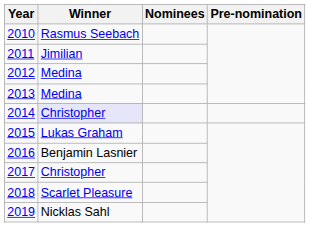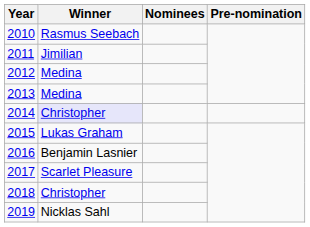2017 | Winner: Christopher -> Scarlet Pleasure
2018 | Winner: Scarlet Pleasure -> Christopher
